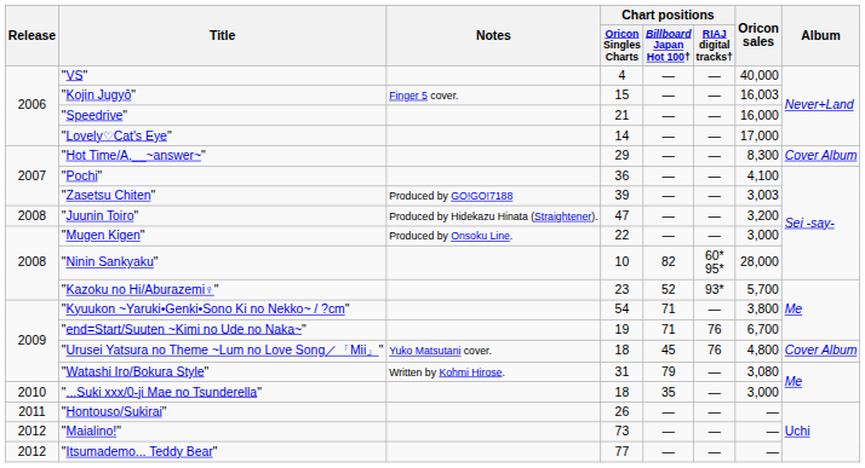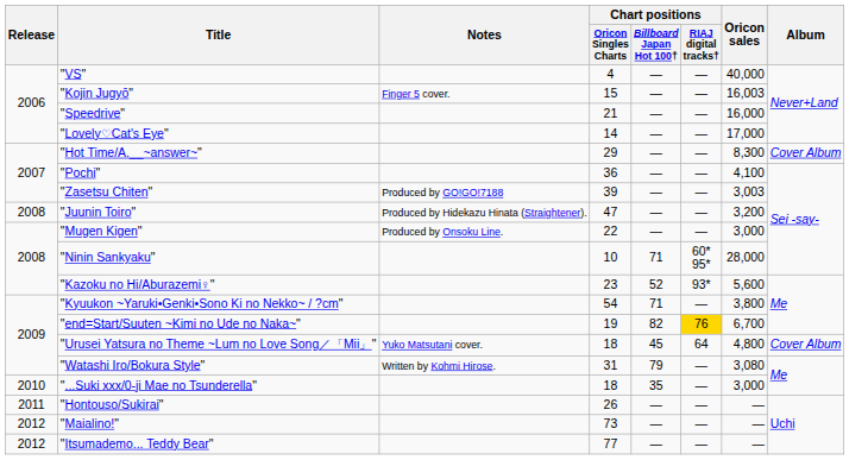"Ninin Sankyaku" | Chart positions / Billboard Japan Hot 100†: 82 -> 71
"Kazoku no Hi/Aburazemi♀" | Oricon sales: 5,700 -> 5,600
"end=Start/Suuten ~Kimi no Ude no Naka~" | Chart positions / Billboard Japan Hot 100†: 71 -> 82
"end=Start/Suuten ~Kimi no Ude no Naka~" | Chart positions / RIAJ digital tracks†: no background -> gold background
"Urusei Yatsura no Theme ~Lum no Love Song／「Mii」" | Chart positions / RIAJ digital tracks†: 76 -> 64
